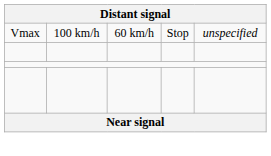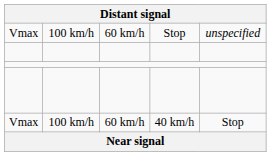+ row: Vmax | 100 km/h | 60 km/h | 40 km/h | Stop
